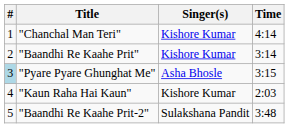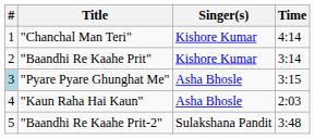"Kaun Raha Hai Kaun" | Singer(s): Kishore Kumar -> Asha Bhosle
